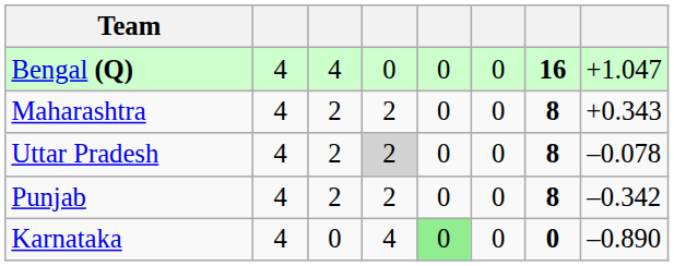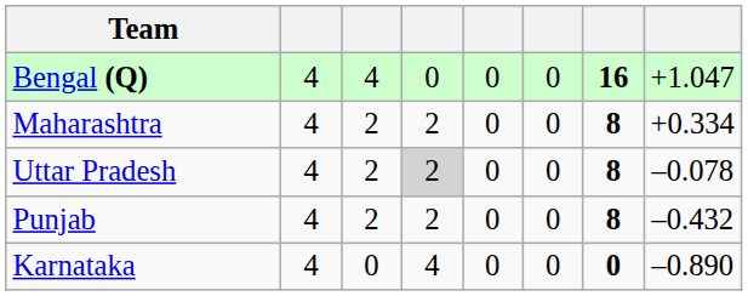Maharashtra | column 8: +0.343 -> +0.334
Punjab | column 8: –0.342 -> –0.432
Karnataka | column 5: lightgreen background -> no background
